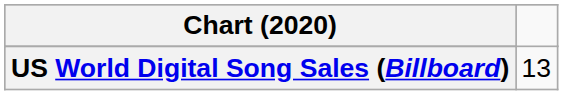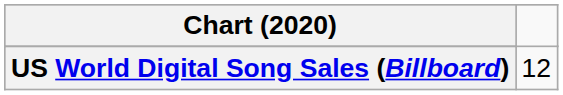US World Digital Song Sales (Billboard) | column 2: 13 -> 12
